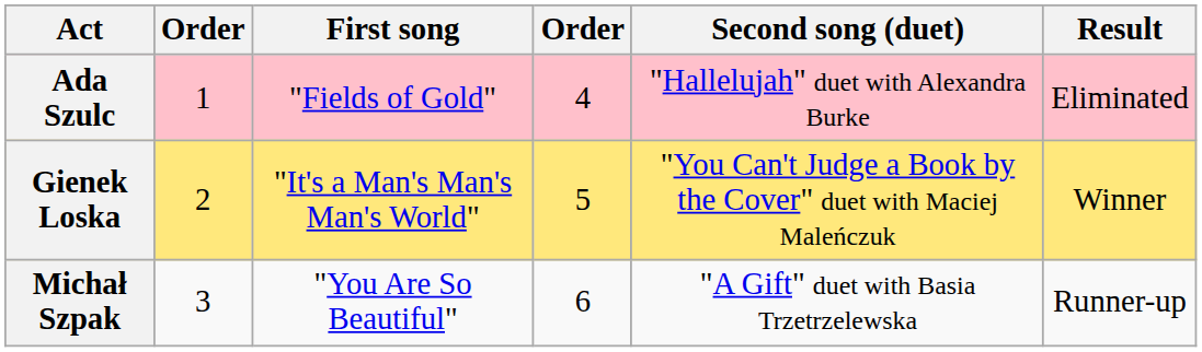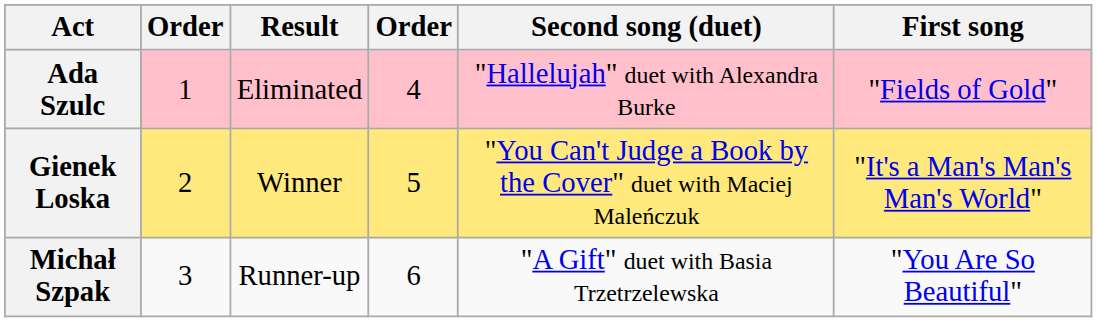columns swapped: First song <-> Result
